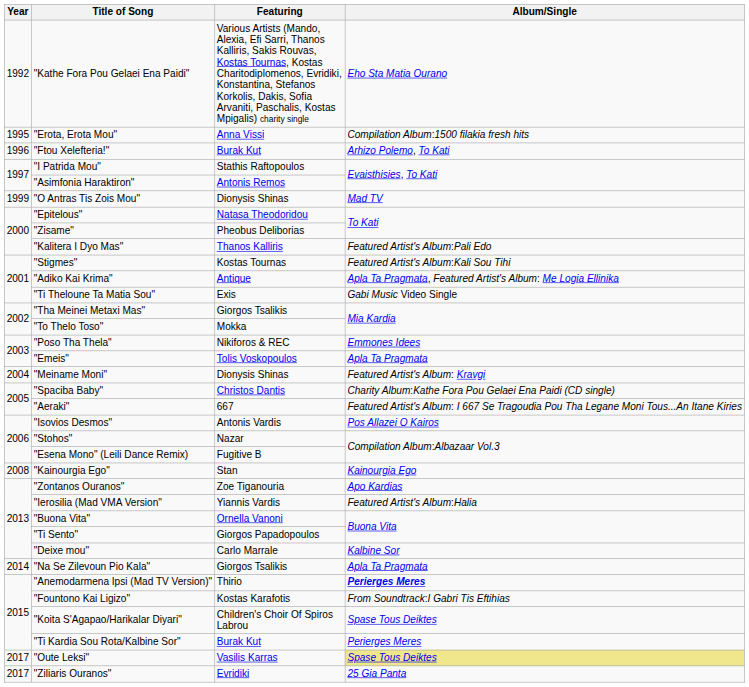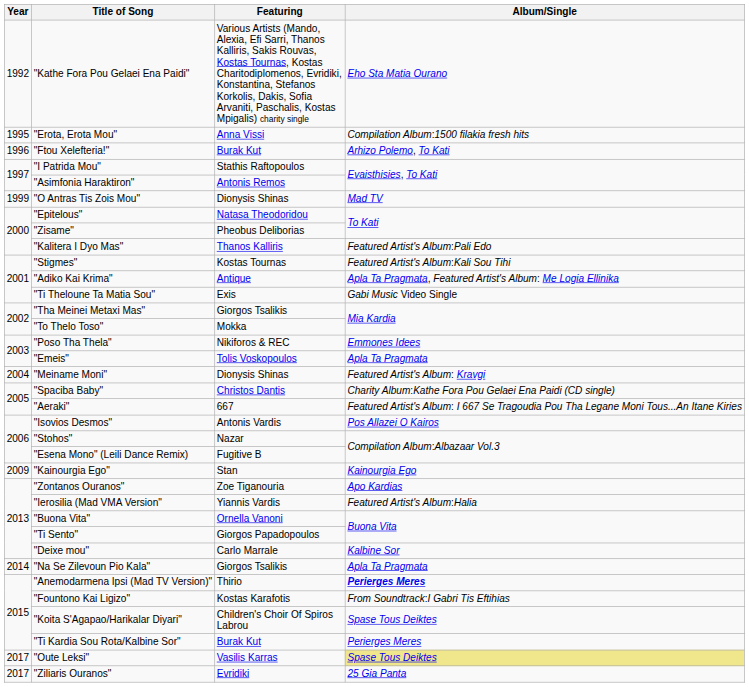"Kainourgia Ego" | Year: 2008 -> 2009
